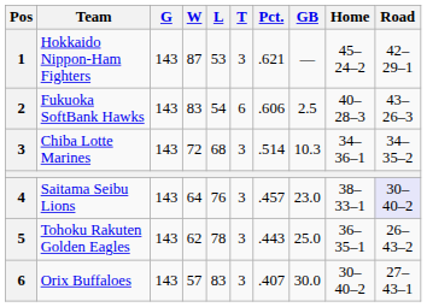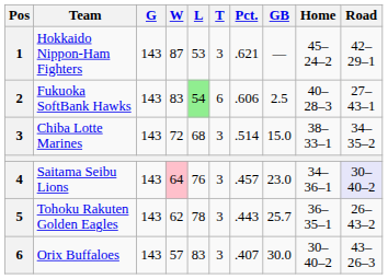Fukuoka SoftBank Hawks | L: no background -> lightgreen background
Fukuoka SoftBank Hawks | Road: 43–26–3 -> 27–43–1
Chiba Lotte Marines | GB: 10.3 -> 15.0
Chiba Lotte Marines | Home: 34–36–1 -> 38–33–1
Saitama Seibu Lions | W: no background -> pink background
Saitama Seibu Lions | Home: 38–33–1 -> 34–36–1
Tohoku Rakuten Golden Eagles | GB: 25.0 -> 25.7
Orix Buffaloes | Road: 27–43–1 -> 43–26–3
